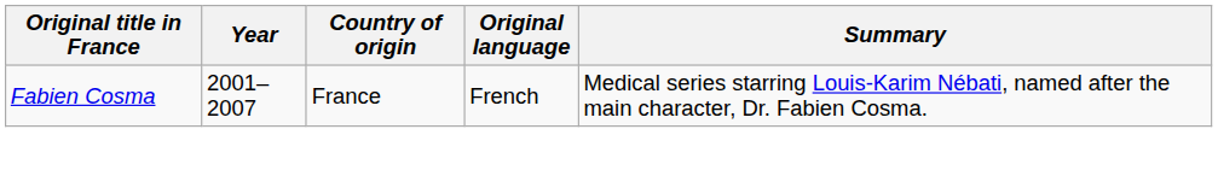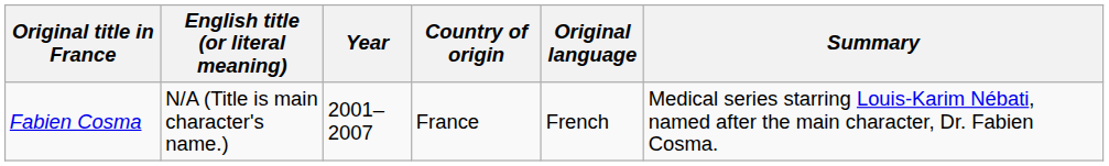+ column: English title (or literal meaning) | N/A (Title is main character's name.)
